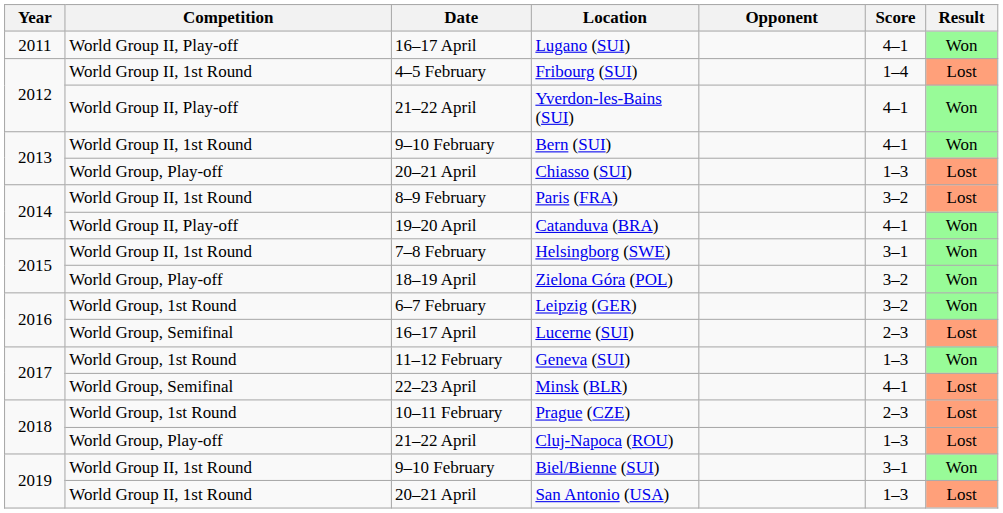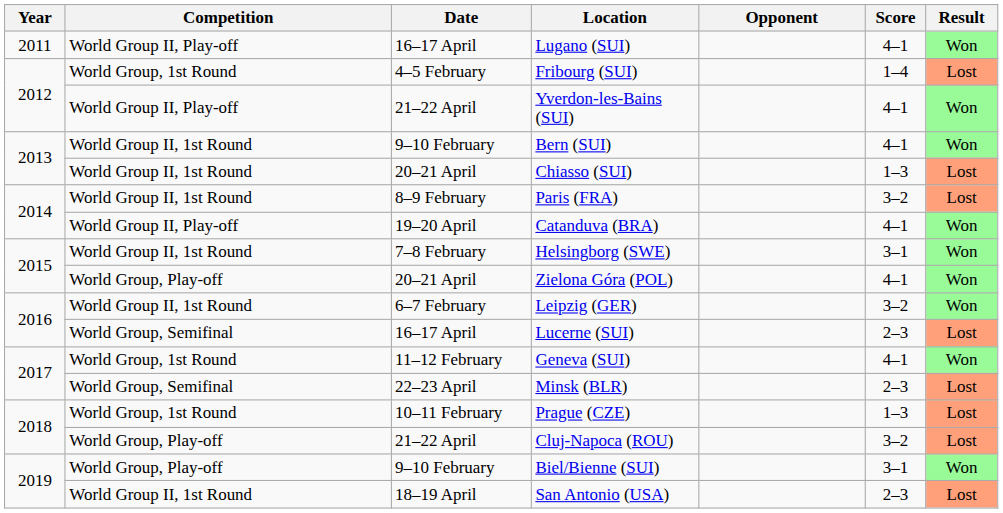Fribourg (SUI) | Competition: World Group II, 1st Round -> World Group, 1st Round
Chiasso (SUI) | Competition: World Group, Play-off -> World Group II, 1st Round
Zielona Góra (POL) | Date: 18–19 April -> 20–21 April
Zielona Góra (POL) | Score: 3–2 -> 4–1
Leipzig (GER) | Competition: World Group, 1st Round -> World Group II, 1st Round
Geneva (SUI) | Score: 1–3 -> 4–1
Minsk (BLR) | Score: 4–1 -> 2–3
Prague (CZE) | Score: 2–3 -> 1–3
Cluj-Napoca (ROU) | Score: 1–3 -> 3–2
Biel/Bienne (SUI) | Competition: World Group II, 1st Round -> World Group, Play-off
San Antonio (USA) | Date: 20–21 April -> 18–19 April
San Antonio (USA) | Score: 1–3 -> 2–3
